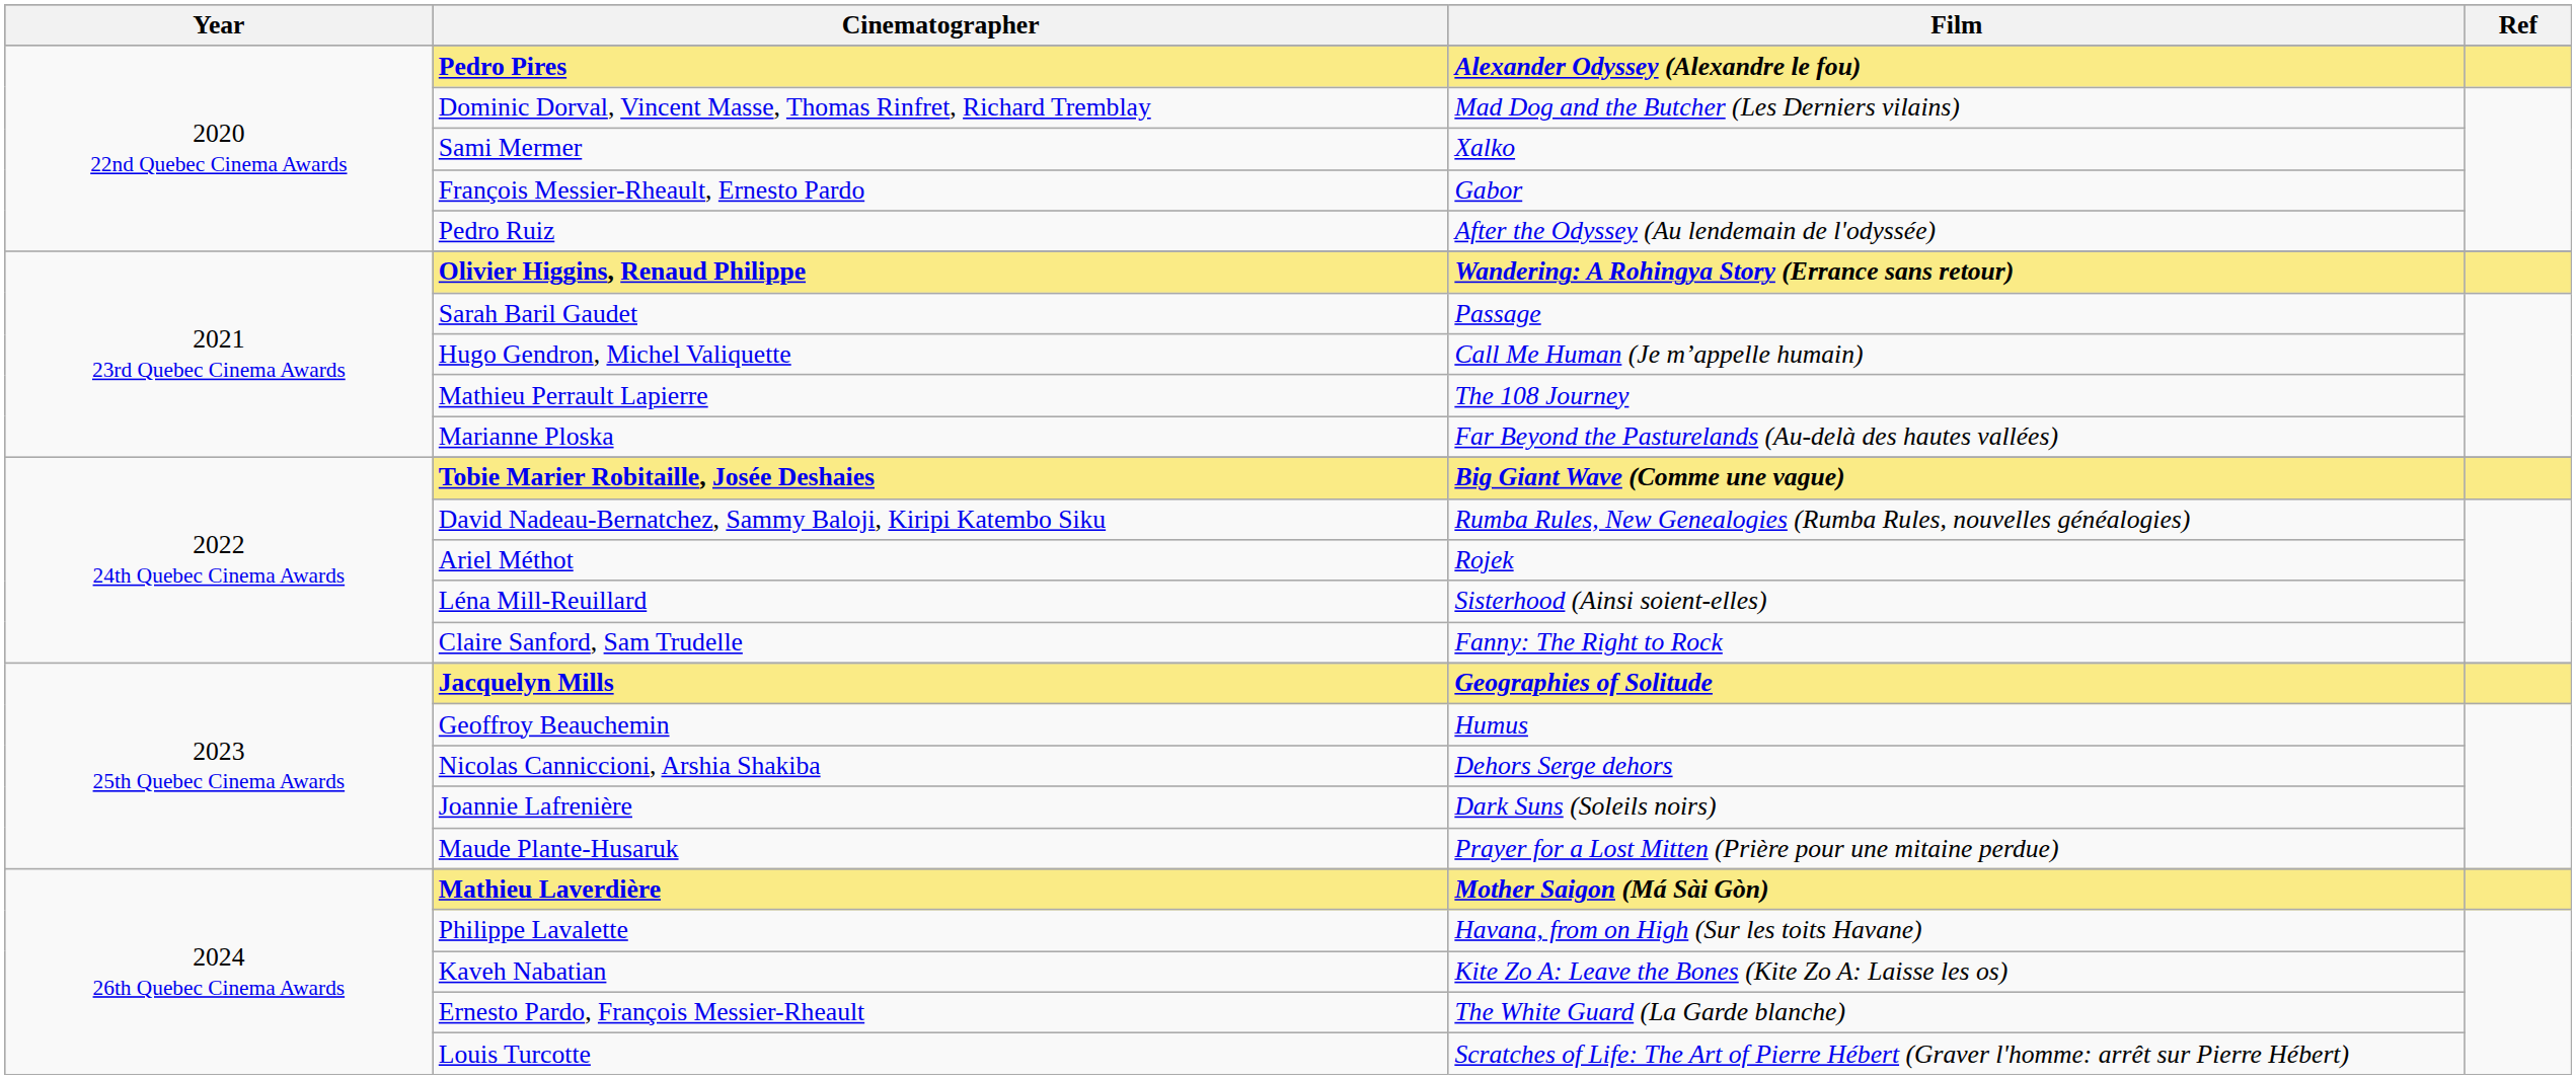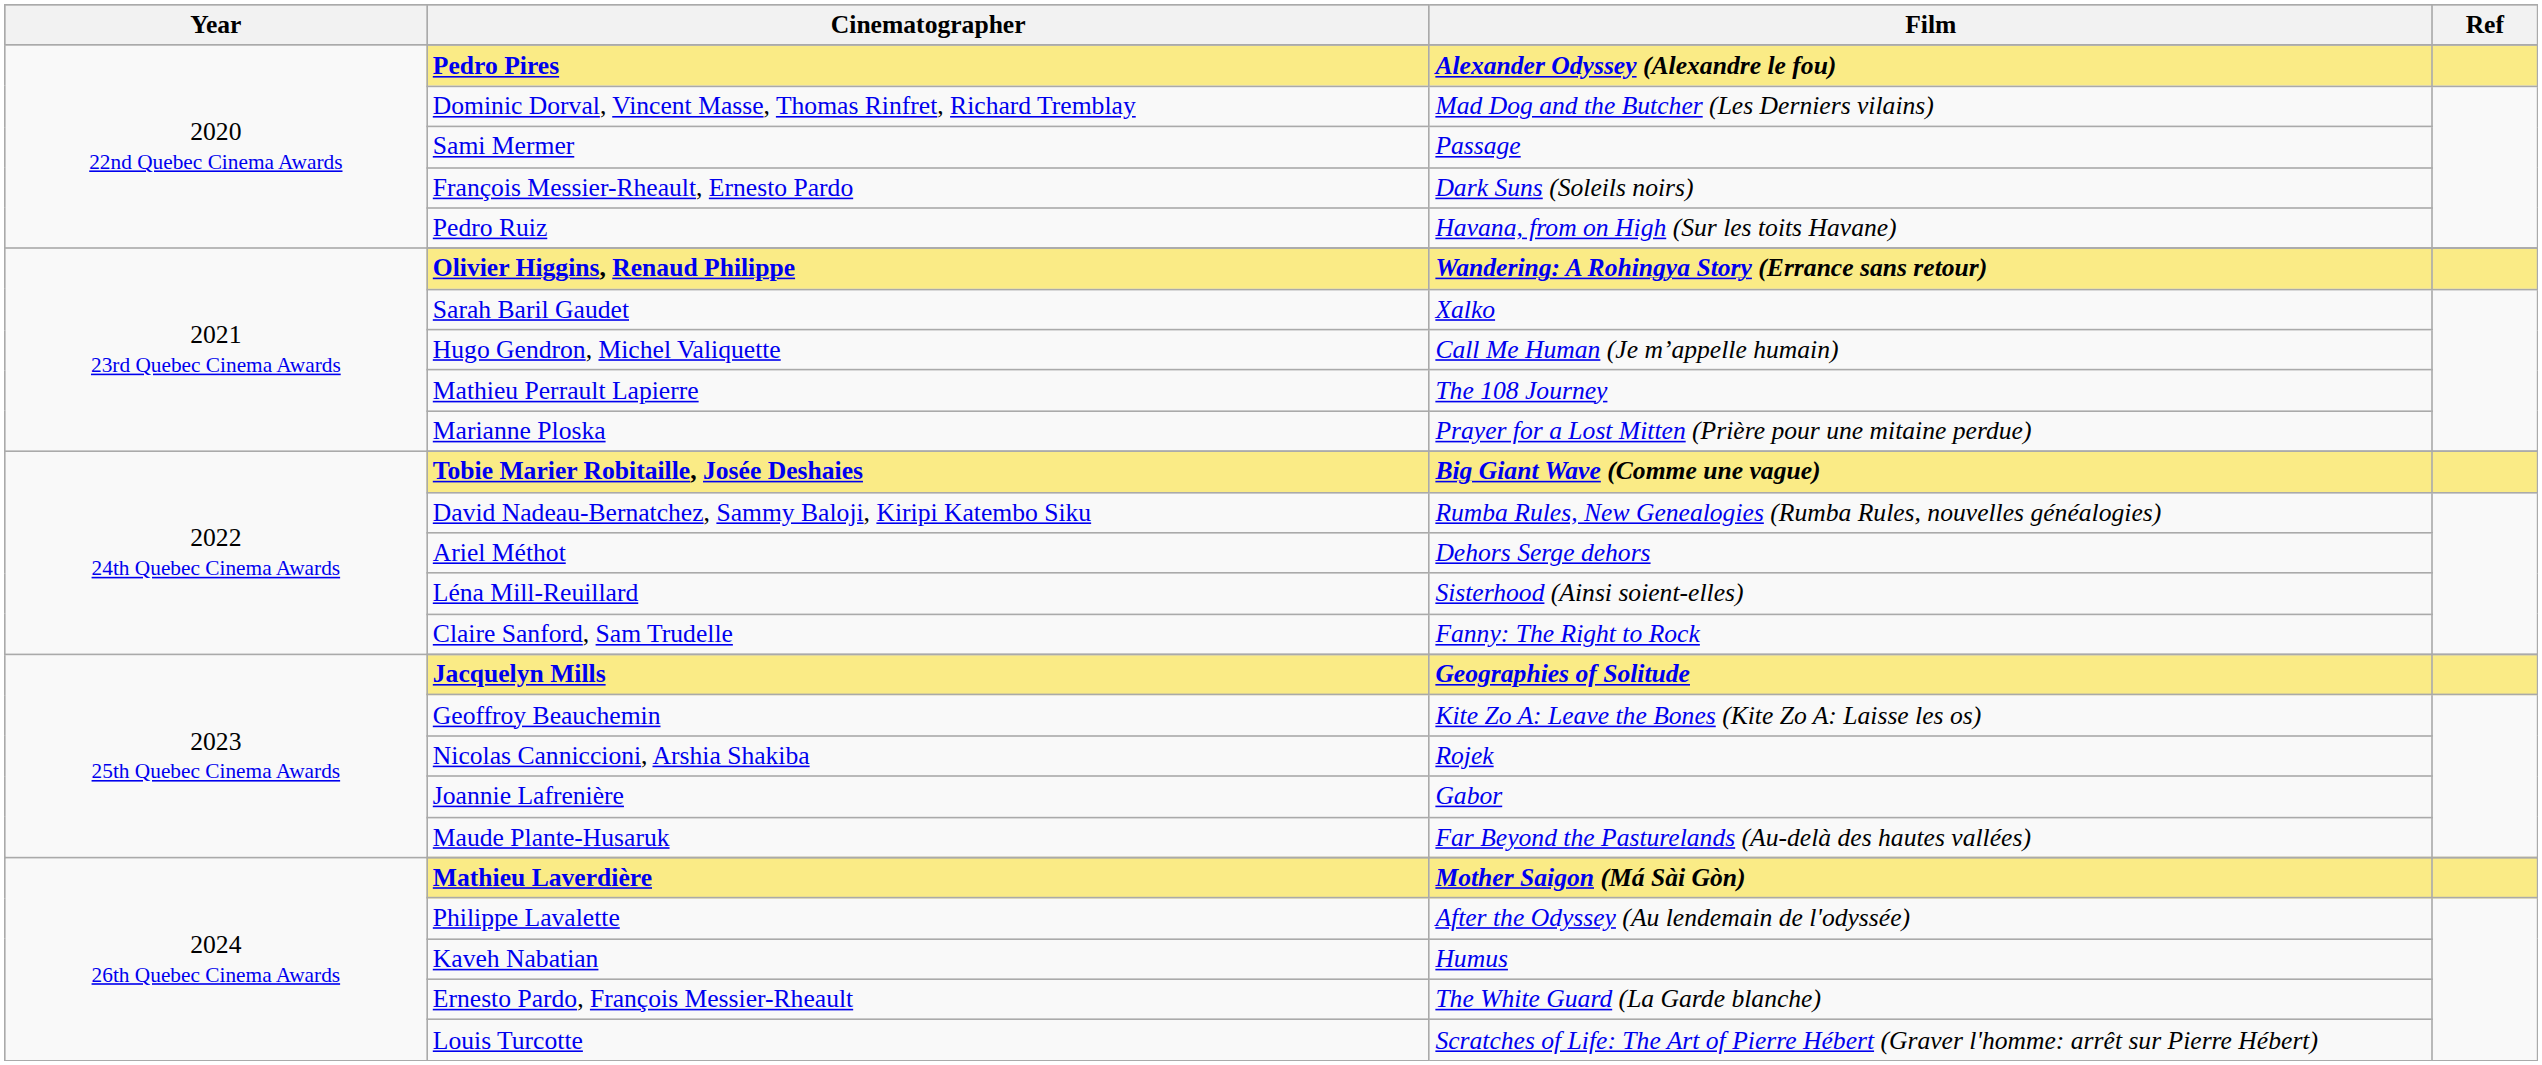Sami Mermer | Film: Xalko -> Passage
François Messier-Rheault, Ernesto Pardo | Film: Gabor -> Dark Suns (Soleils noirs)
Pedro Ruiz | Film: After the Odyssey (Au lendemain de l'odyssée) -> Havana, from on High (Sur les toits Havane)
Sarah Baril Gaudet | Film: Passage -> Xalko
Marianne Ploska | Film: Far Beyond the Pasturelands (Au-delà des hautes vallées) -> Prayer for a Lost Mitten (Prière pour une mitaine perdue)
Ariel Méthot | Film: Rojek -> Dehors Serge dehors
Geoffroy Beauchemin | Film: Humus -> Kite Zo A: Leave the Bones (Kite Zo A: Laisse les os)
Nicolas Canniccioni, Arshia Shakiba | Film: Dehors Serge dehors -> Rojek
Joannie Lafrenière | Film: Dark Suns (Soleils noirs) -> Gabor
Maude Plante-Husaruk | Film: Prayer for a Lost Mitten (Prière pour une mitaine perdue) -> Far Beyond the Pasturelands (Au-delà des hautes vallées)
Philippe Lavalette | Film: Havana, from on High (Sur les toits Havane) -> After the Odyssey (Au lendemain de l'odyssée)
Kaveh Nabatian | Film: Kite Zo A: Leave the Bones (Kite Zo A: Laisse les os) -> Humus
